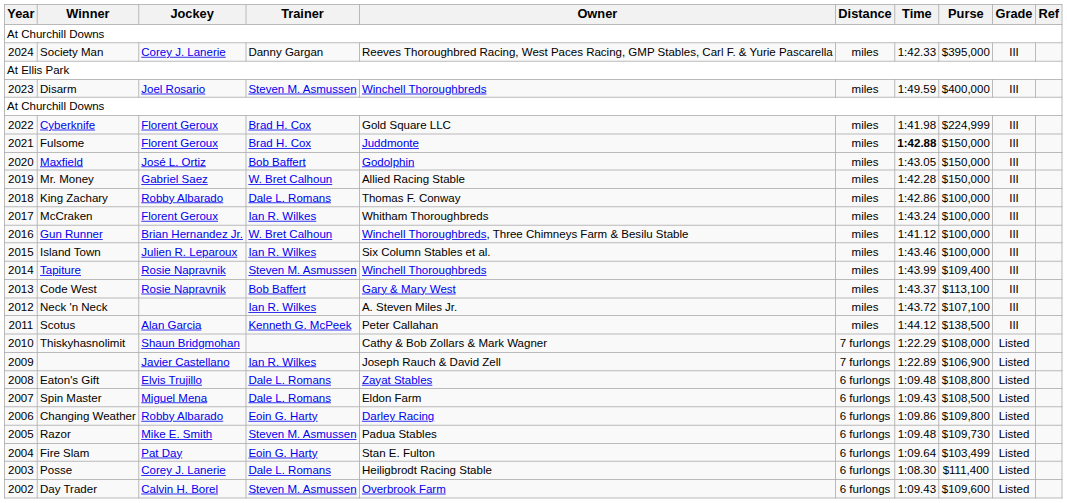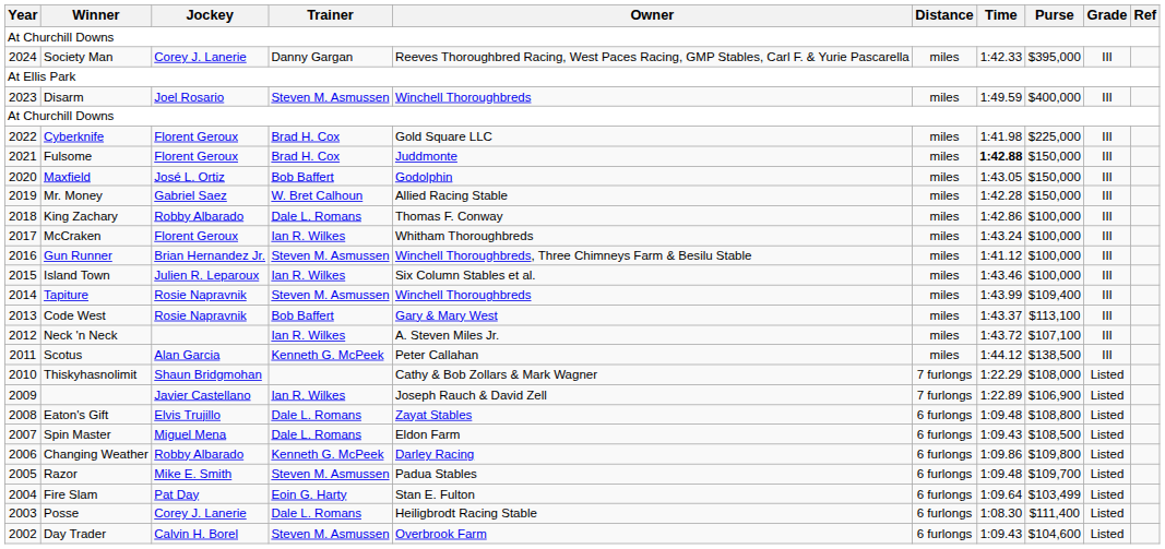Cyberknife | Purse: $224,999 -> $225,000
Gun Runner | Trainer: W. Bret Calhoun -> Steven M. Asmussen
Changing Weather | Trainer: Eoin G. Harty -> Kenneth G. McPeek
Razor | Purse: $109,730 -> $109,700
Day Trader | Purse: $109,600 -> $104,600
